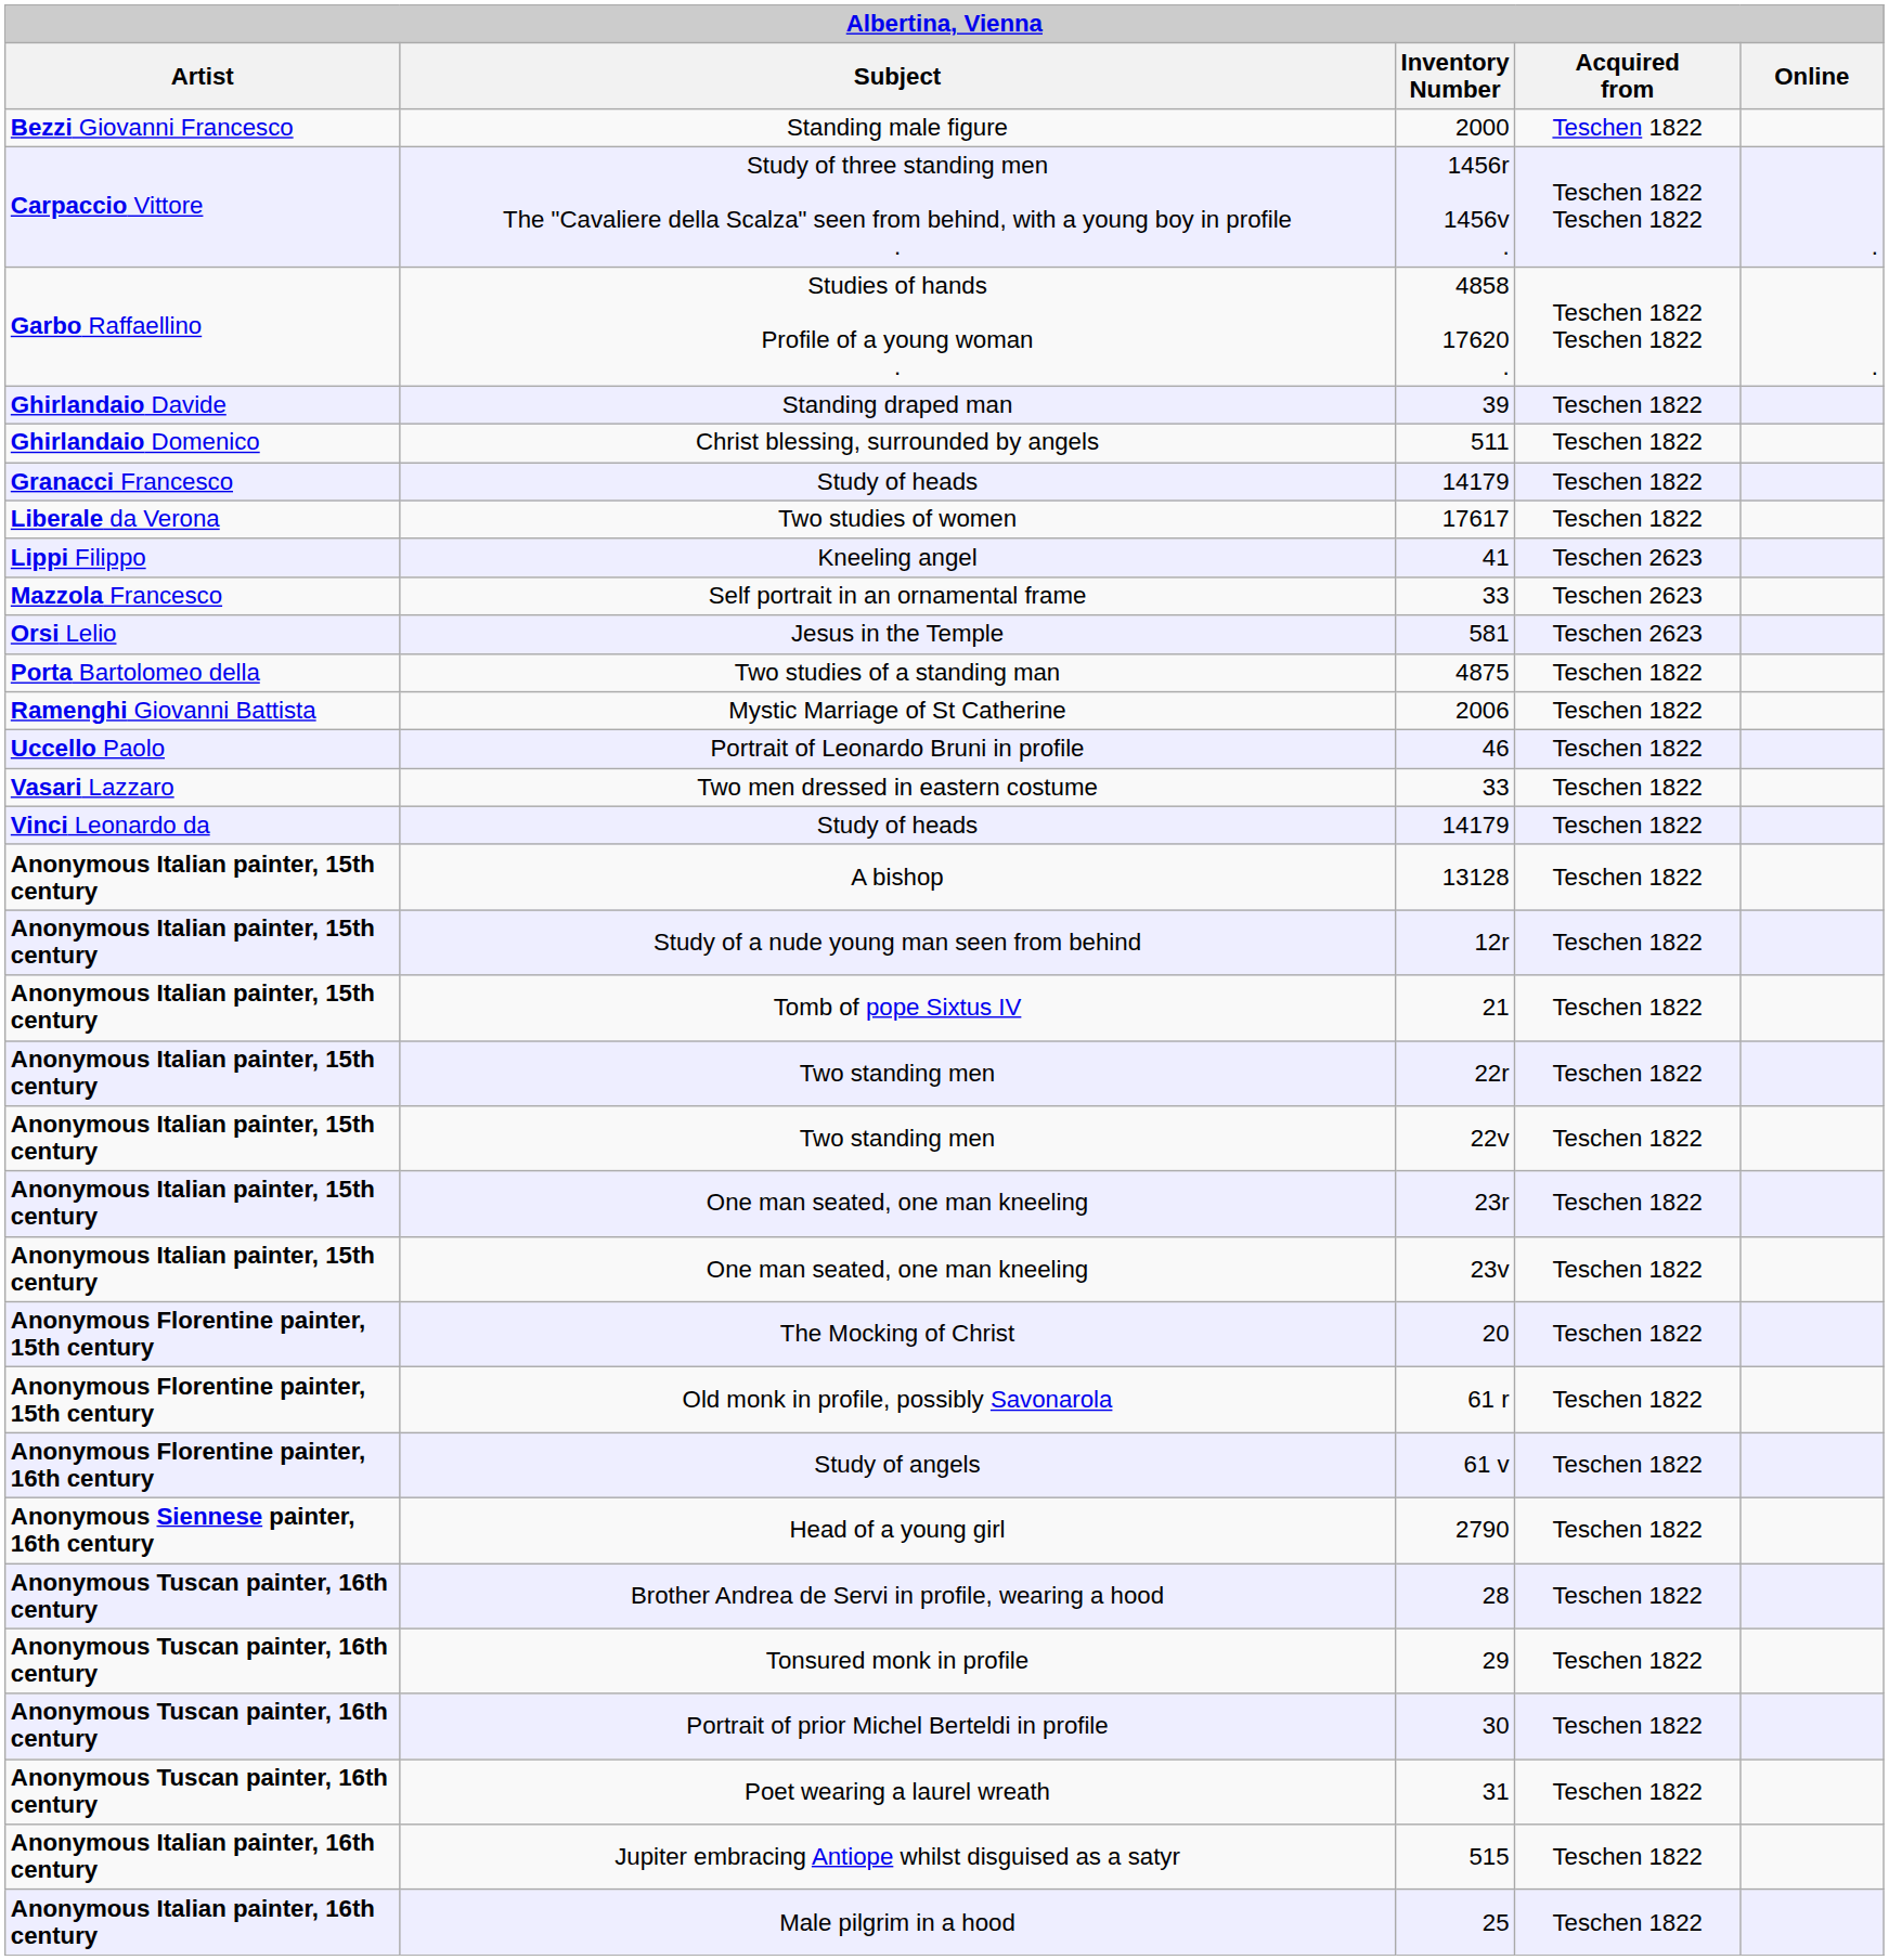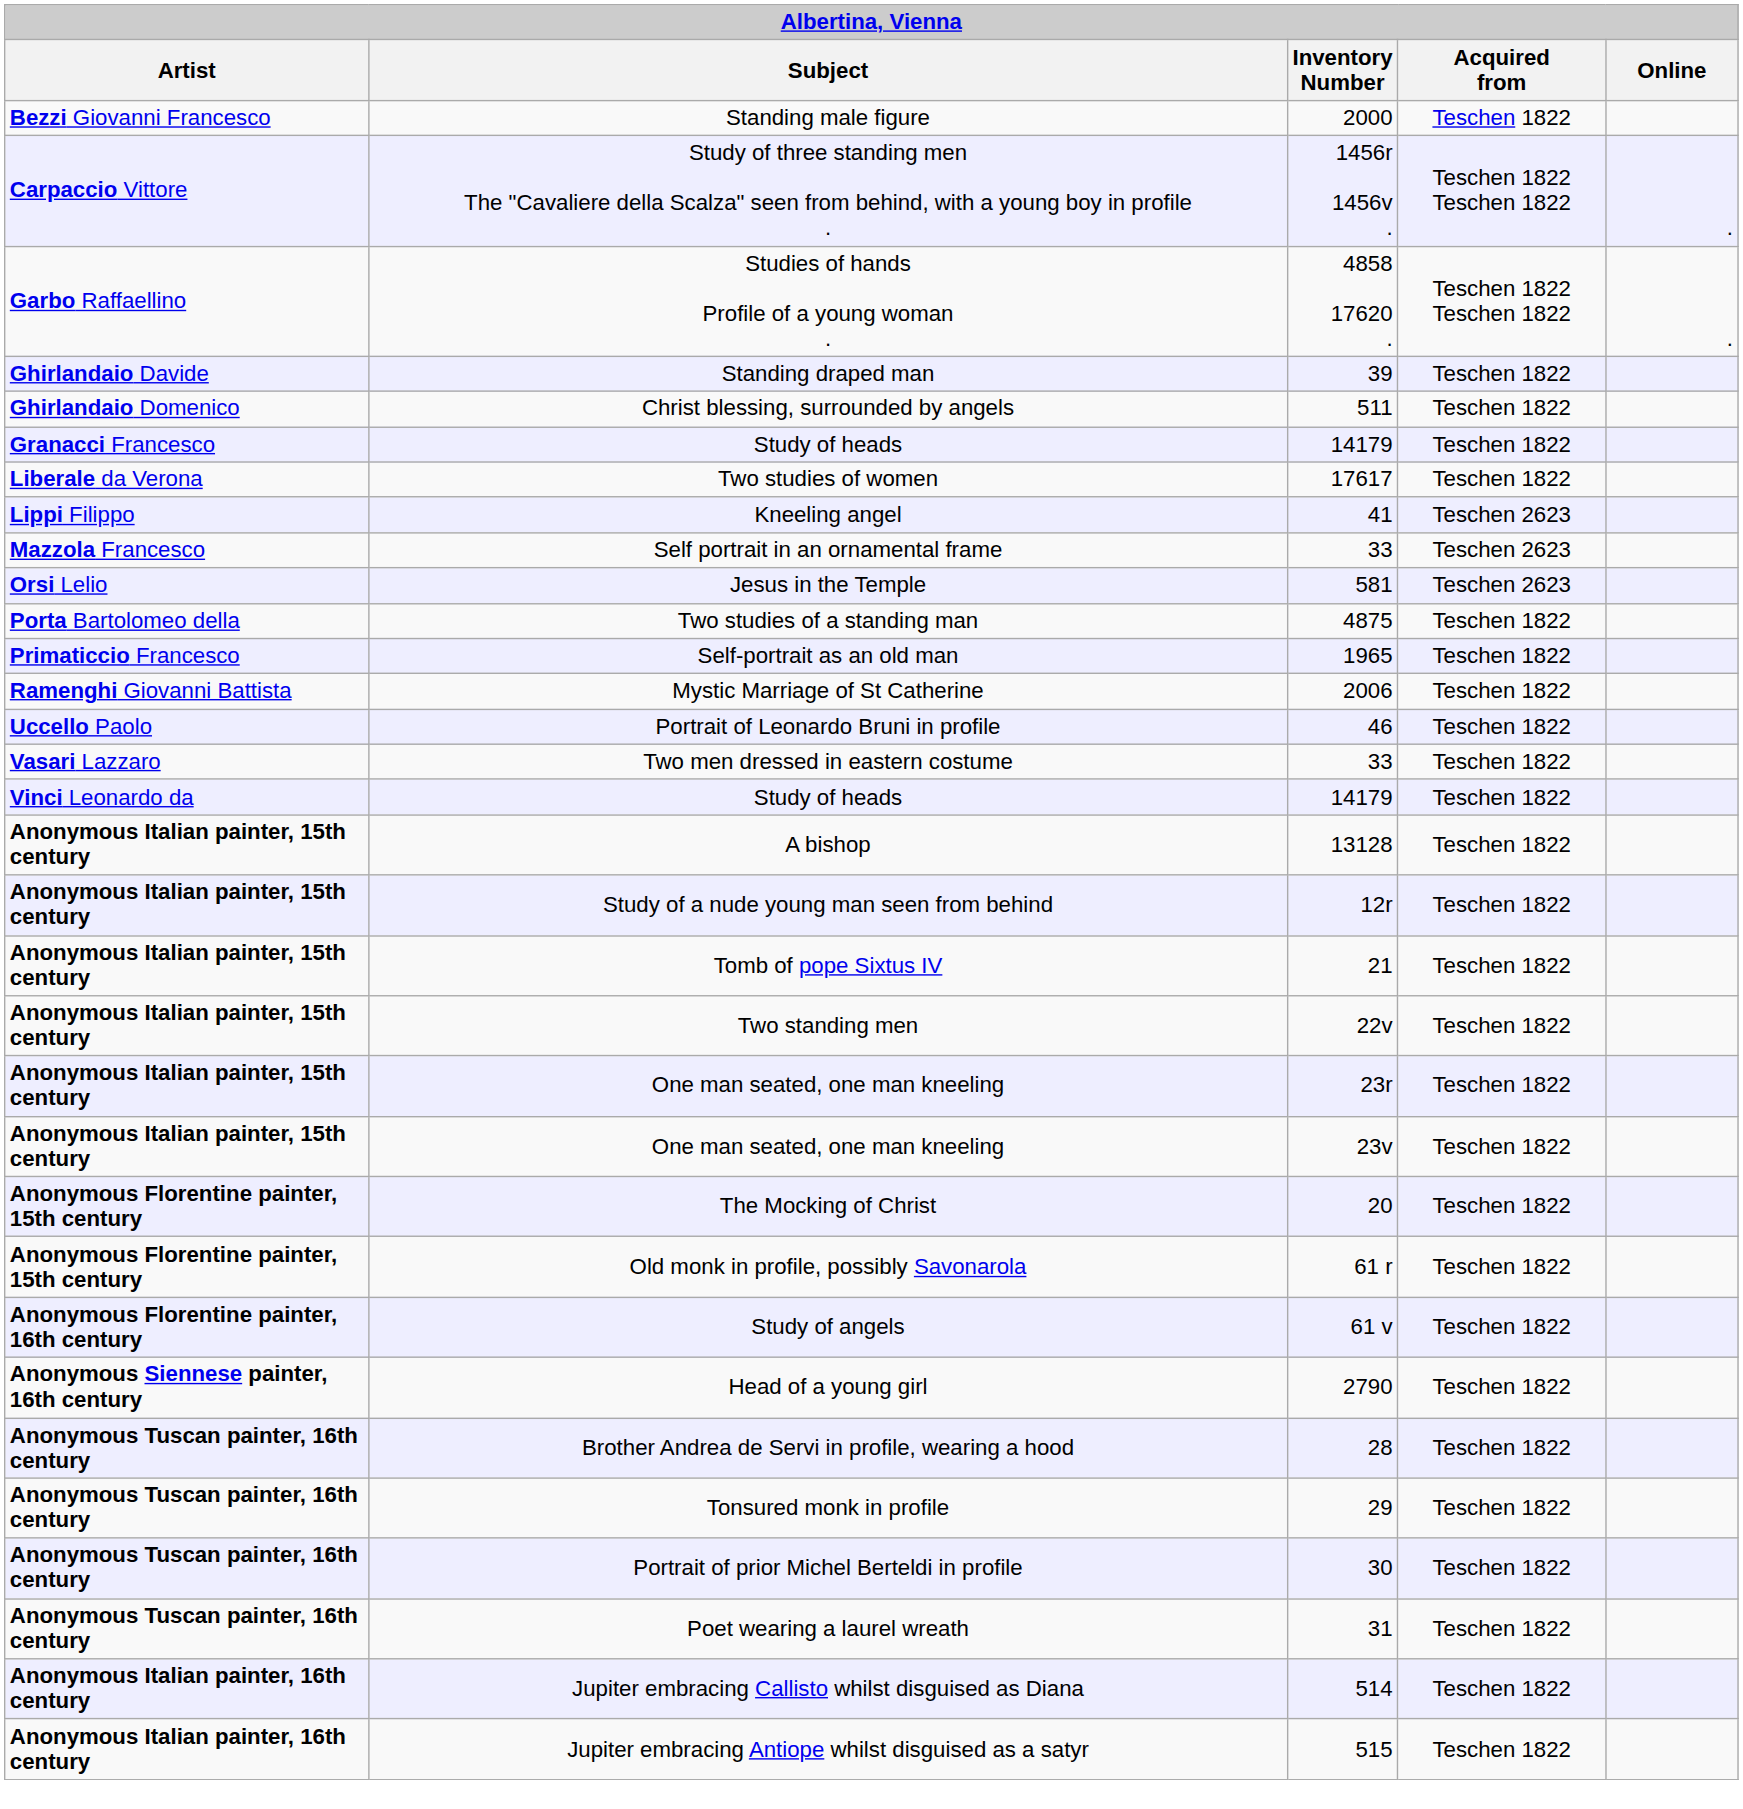+ row: Primaticcio Francesco | Self-portrait as an old man | 1965 | Teschen 1822
- row: Anonymous Italian painter, 15th century | Two standing men | 22r | Teschen 1822
+ row: Anonymous Italian painter, 16th century | Jupiter embracing Callisto whilst disguised as Diana | 514 | Teschen 1822
- row: Anonymous Italian painter, 16th century | Male pilgrim in a hood | 25 | Teschen 1822
